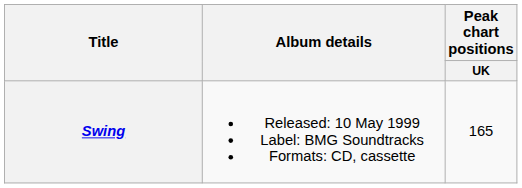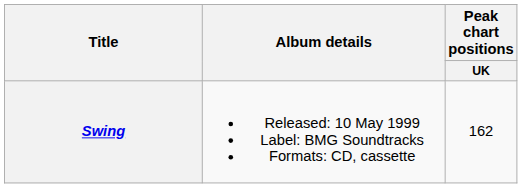Swing | Peak chart positions / UK: 165 -> 162
